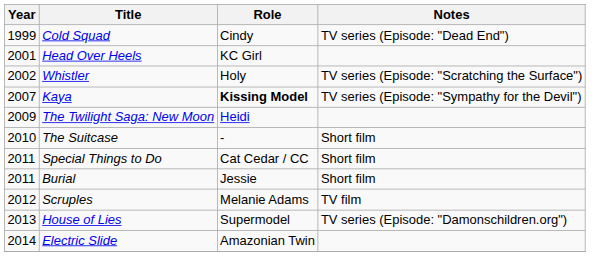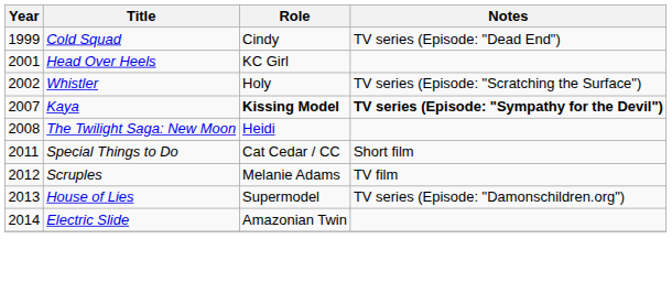Kaya | Notes: normal -> bold
The Twilight Saga: New Moon | Year: 2009 -> 2008
- row: 2010 | The Suitcase | - | Short film
- row: 2011 | Burial | Jessie | Short film
